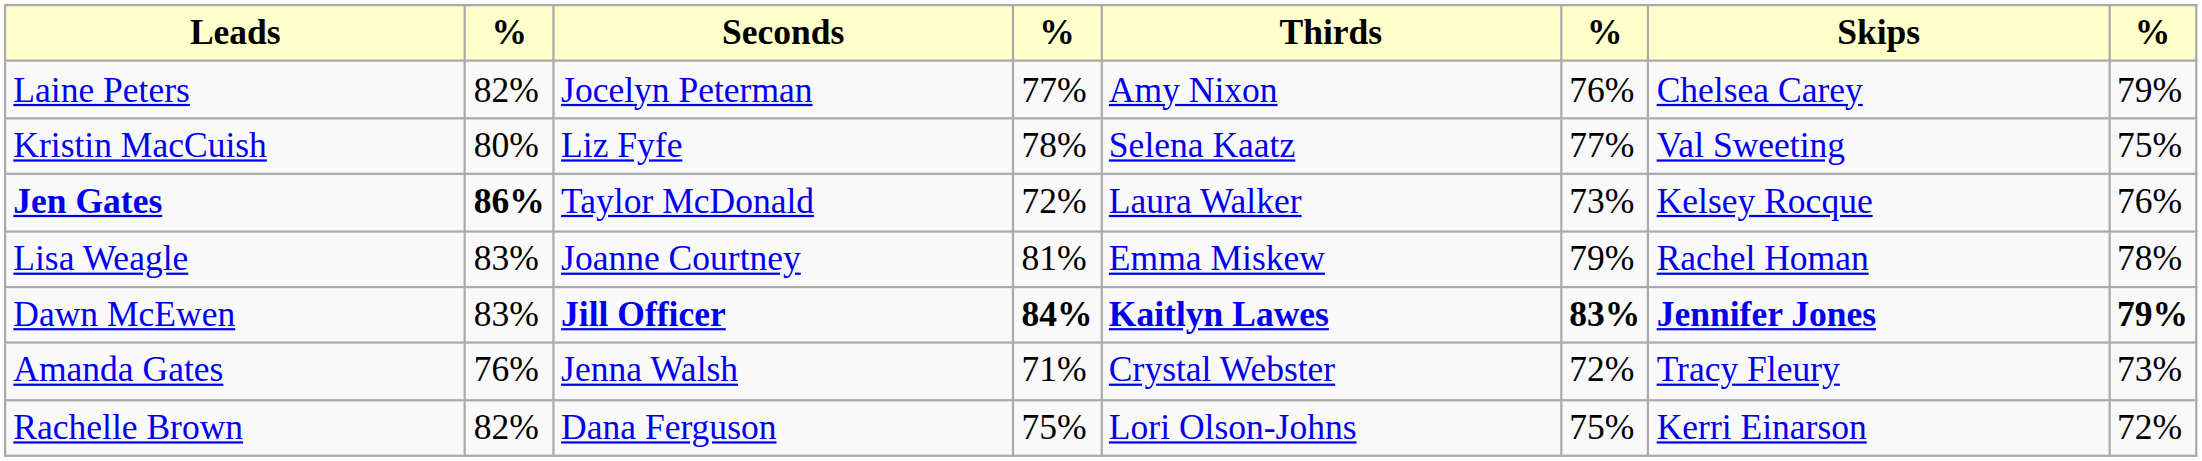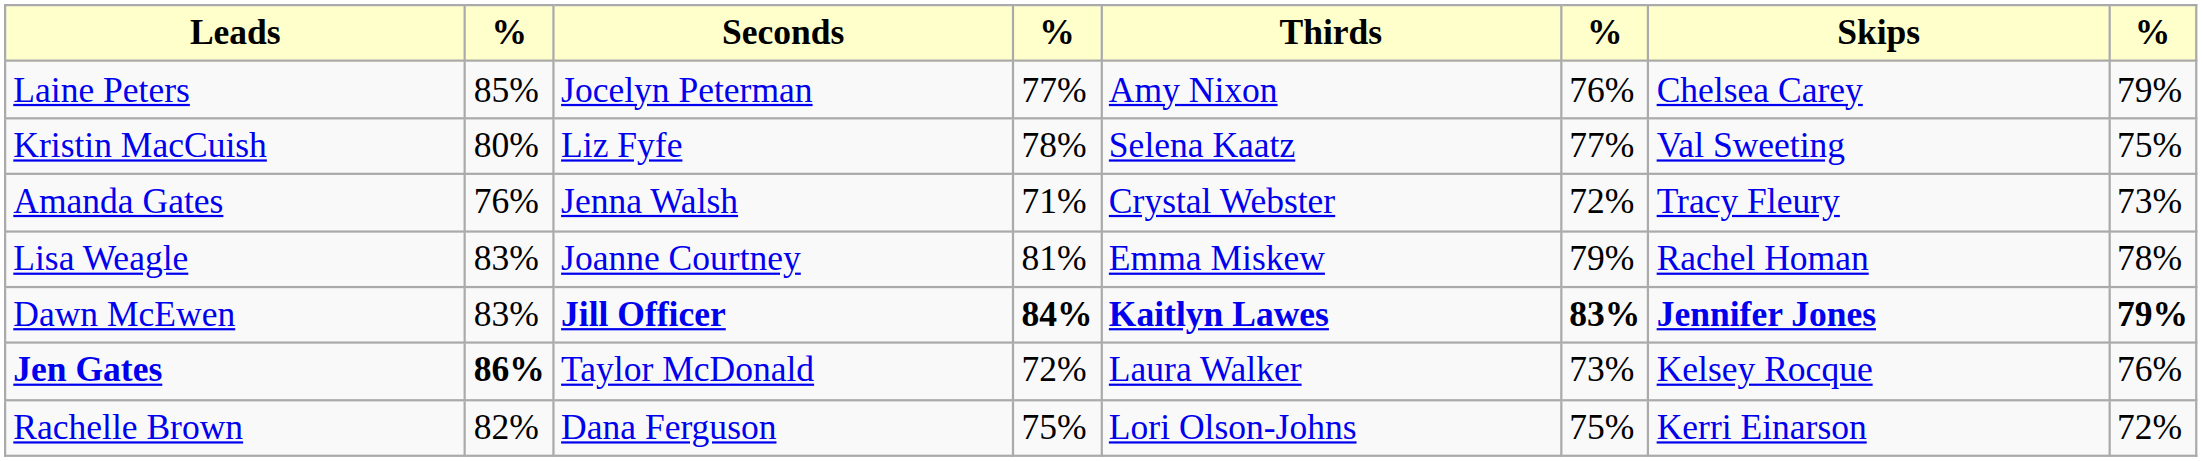Laine Peters | column 2: 82% -> 85%
rows swapped: Amanda Gates <-> Jen Gates
